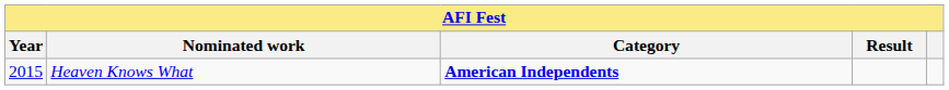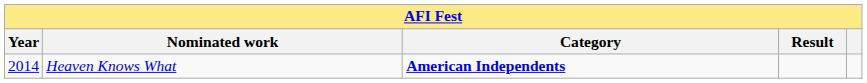Heaven Knows What | Year: 2015 -> 2014
